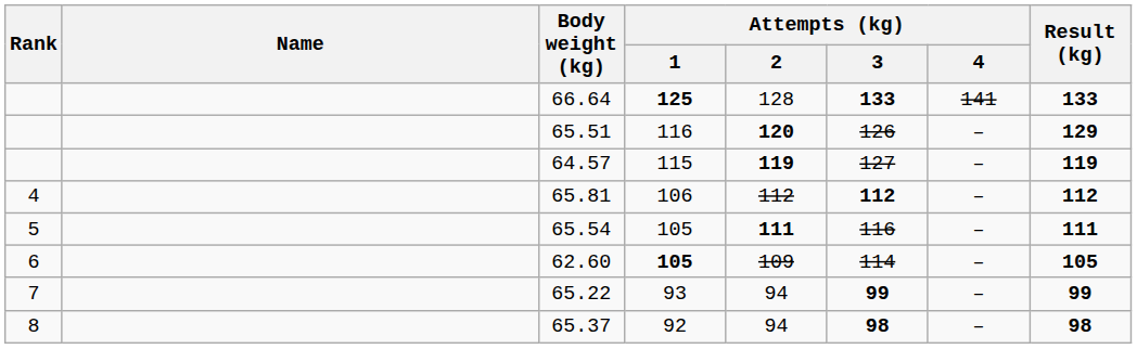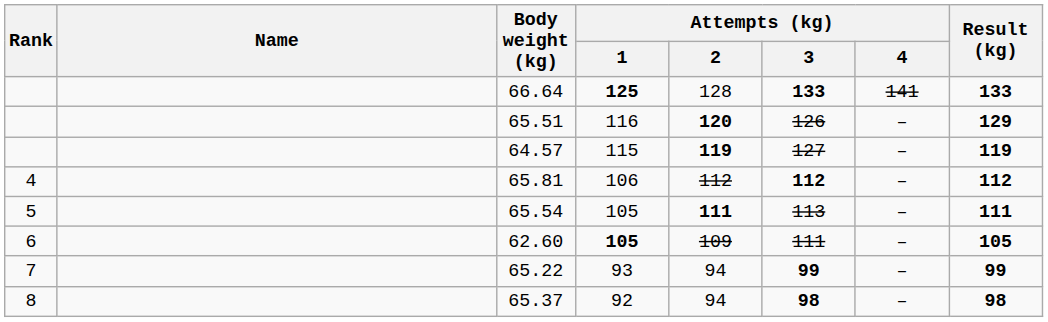65.54 | Attempts (kg) / 3: 116 -> 113
62.60 | Attempts (kg) / 3: 114 -> 111
